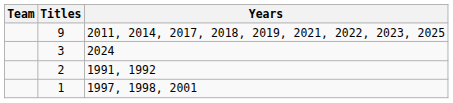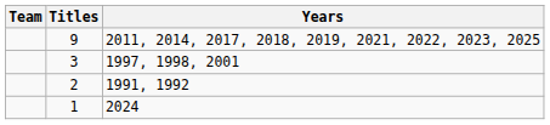3 | Years: 2024 -> 1997, 1998, 2001
1 | Years: 1997, 1998, 2001 -> 2024
